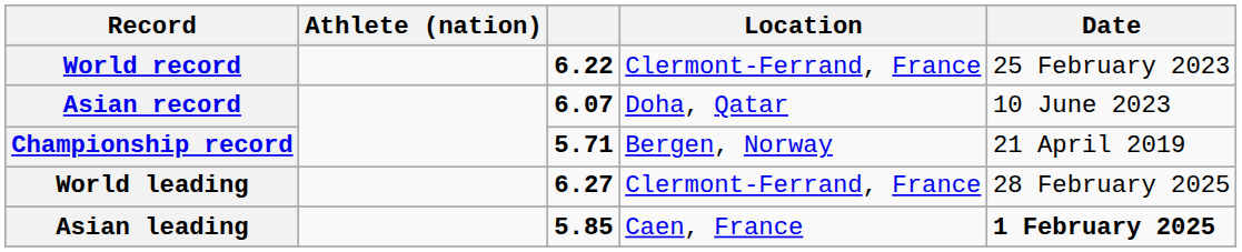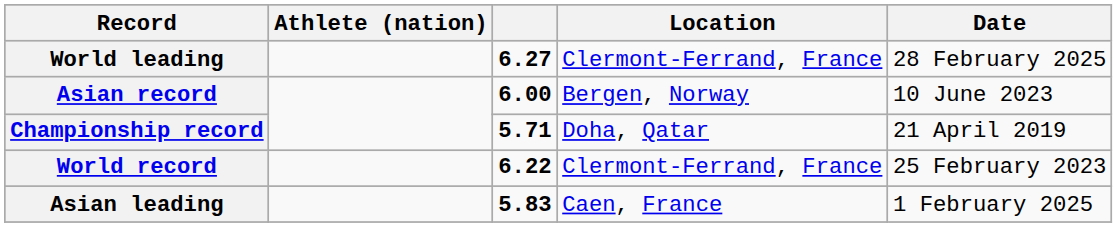rows swapped: World record <-> World leading
Asian record | column 3: 6.07 -> 6.00
Asian record | Location: Doha, Qatar -> Bergen, Norway
Championship record | Location: Bergen, Norway -> Doha, Qatar
Asian leading | column 3: 5.85 -> 5.83
Asian leading | Date: bold -> normal
